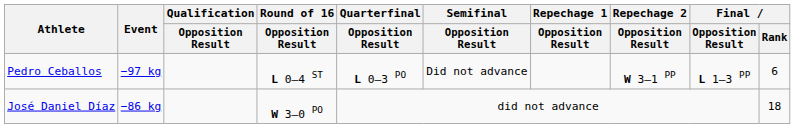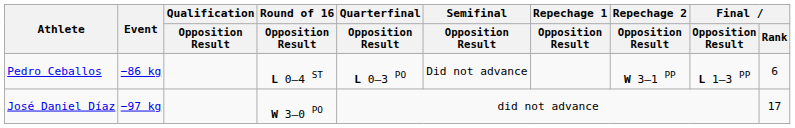Pedro Ceballos | Event: −97 kg -> −86 kg
José Daniel Díaz | Event: −86 kg -> −97 kg
José Daniel Díaz | Final / Rank: 18 -> 17
